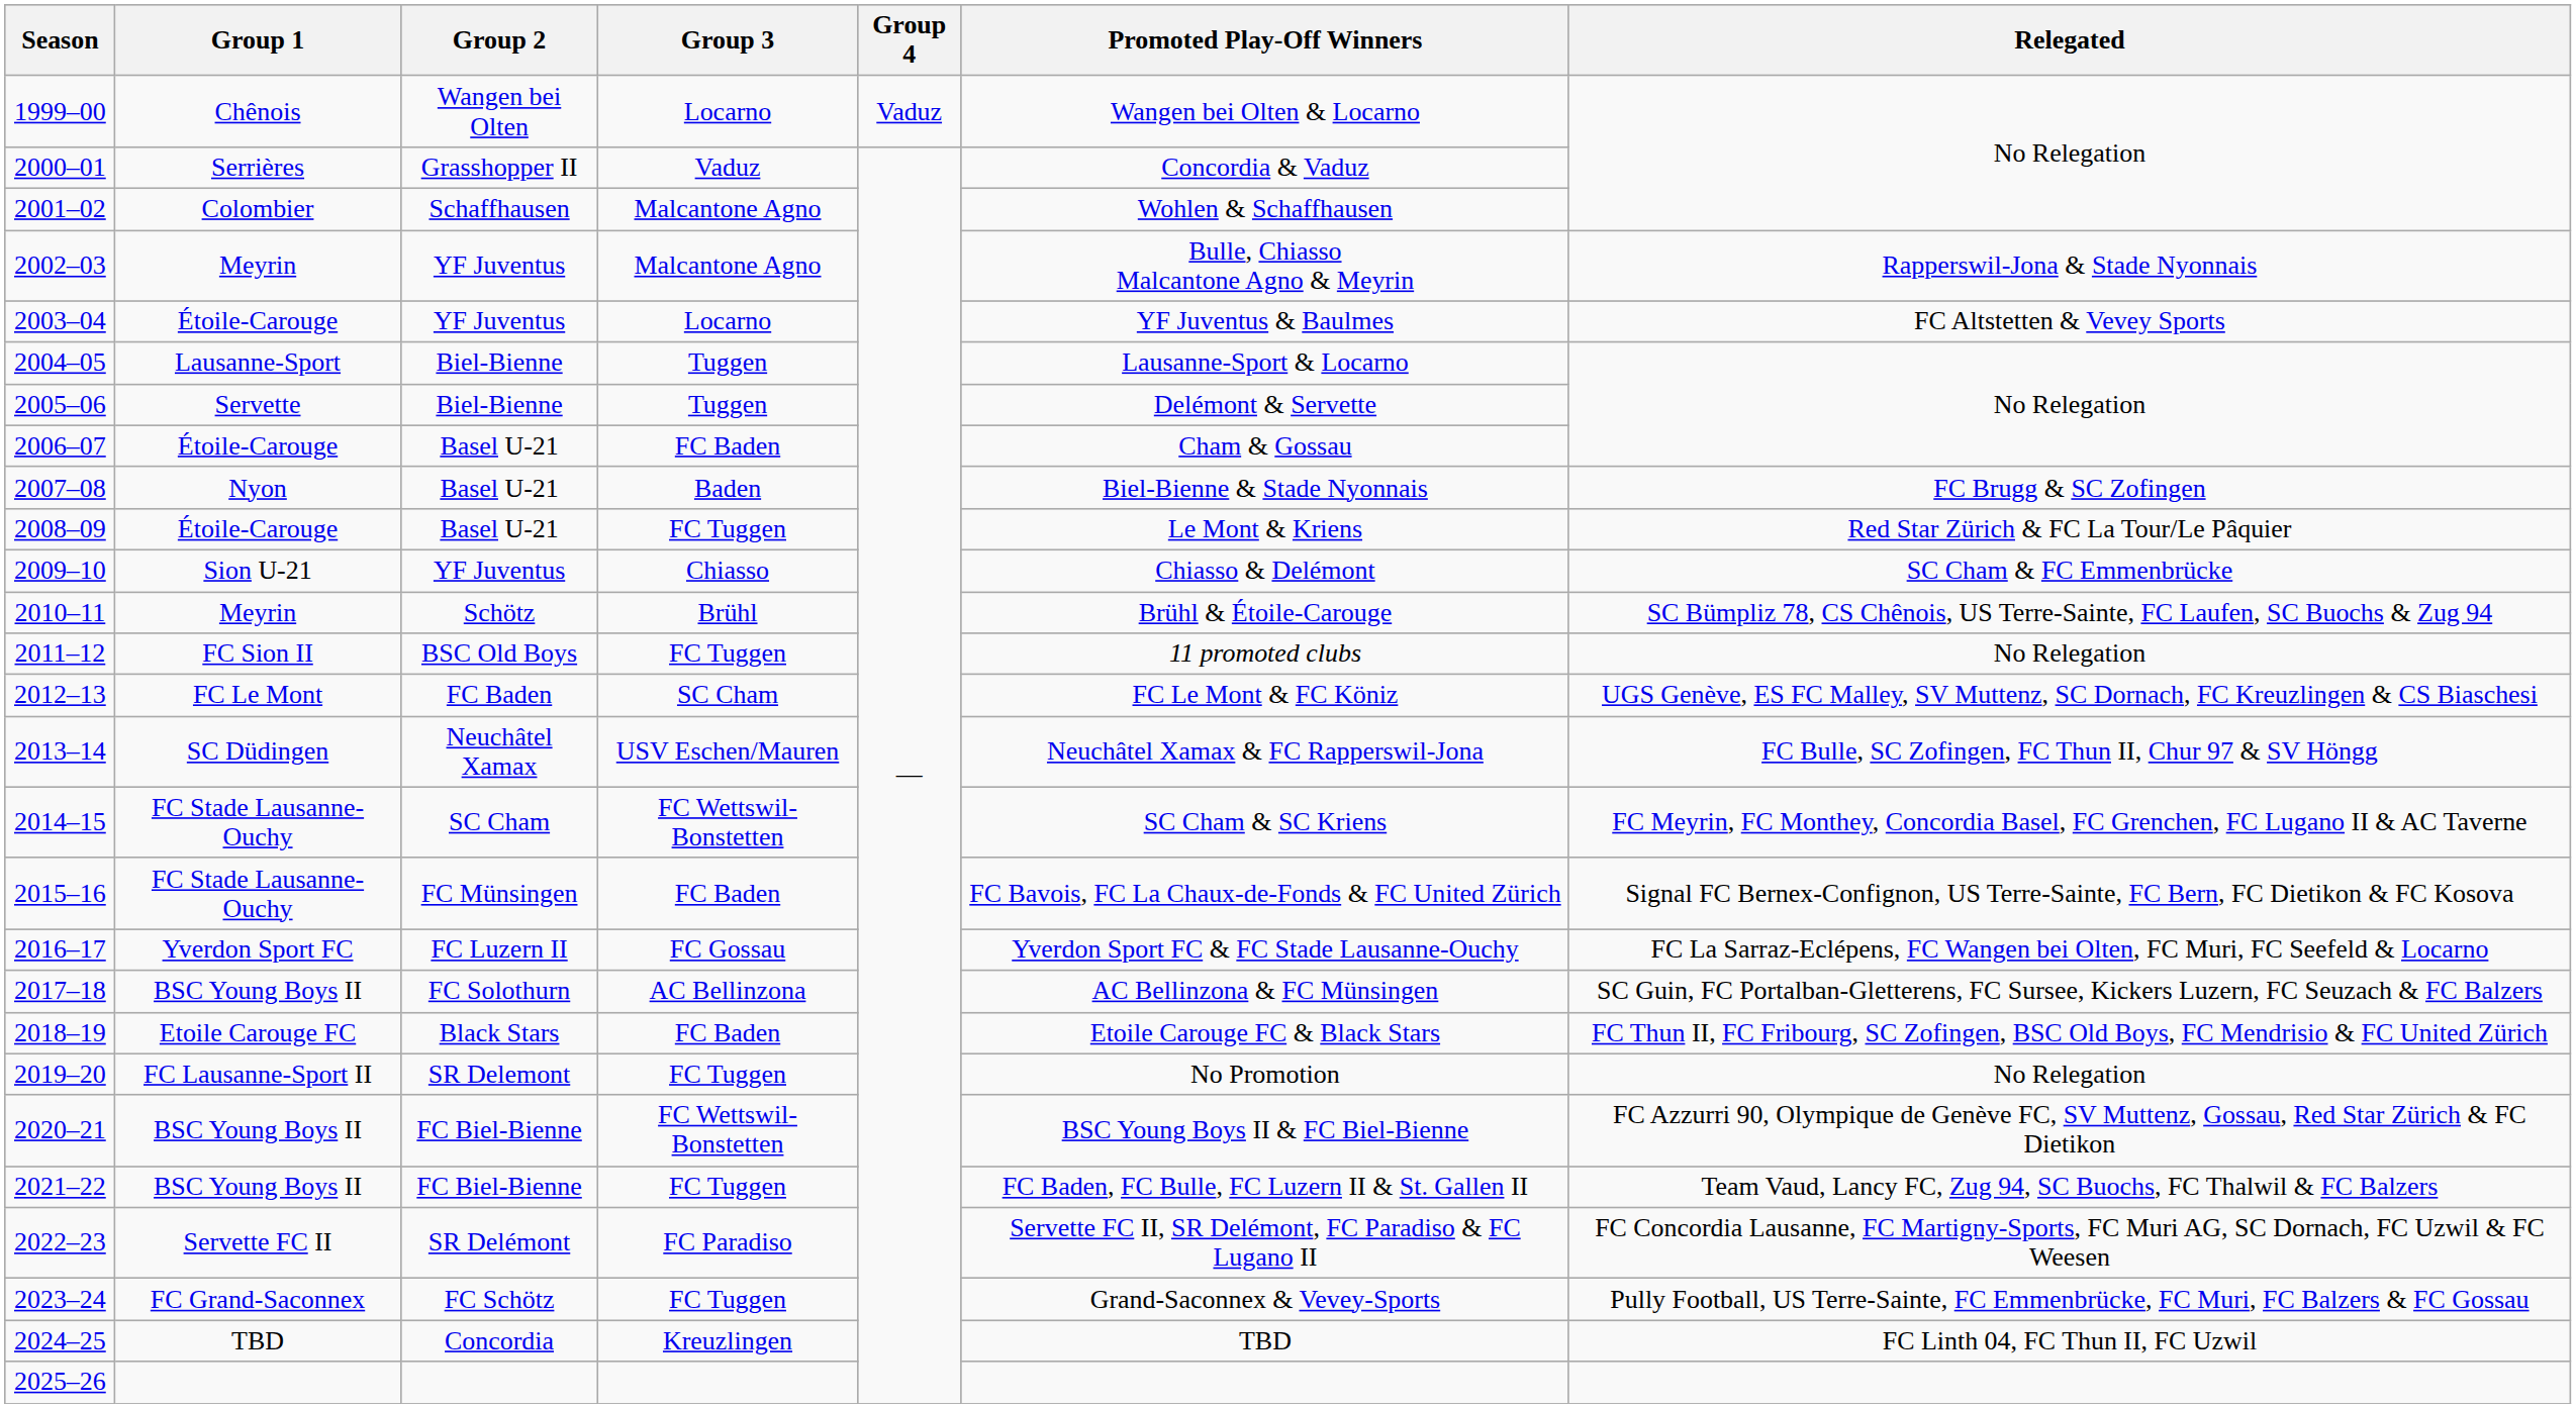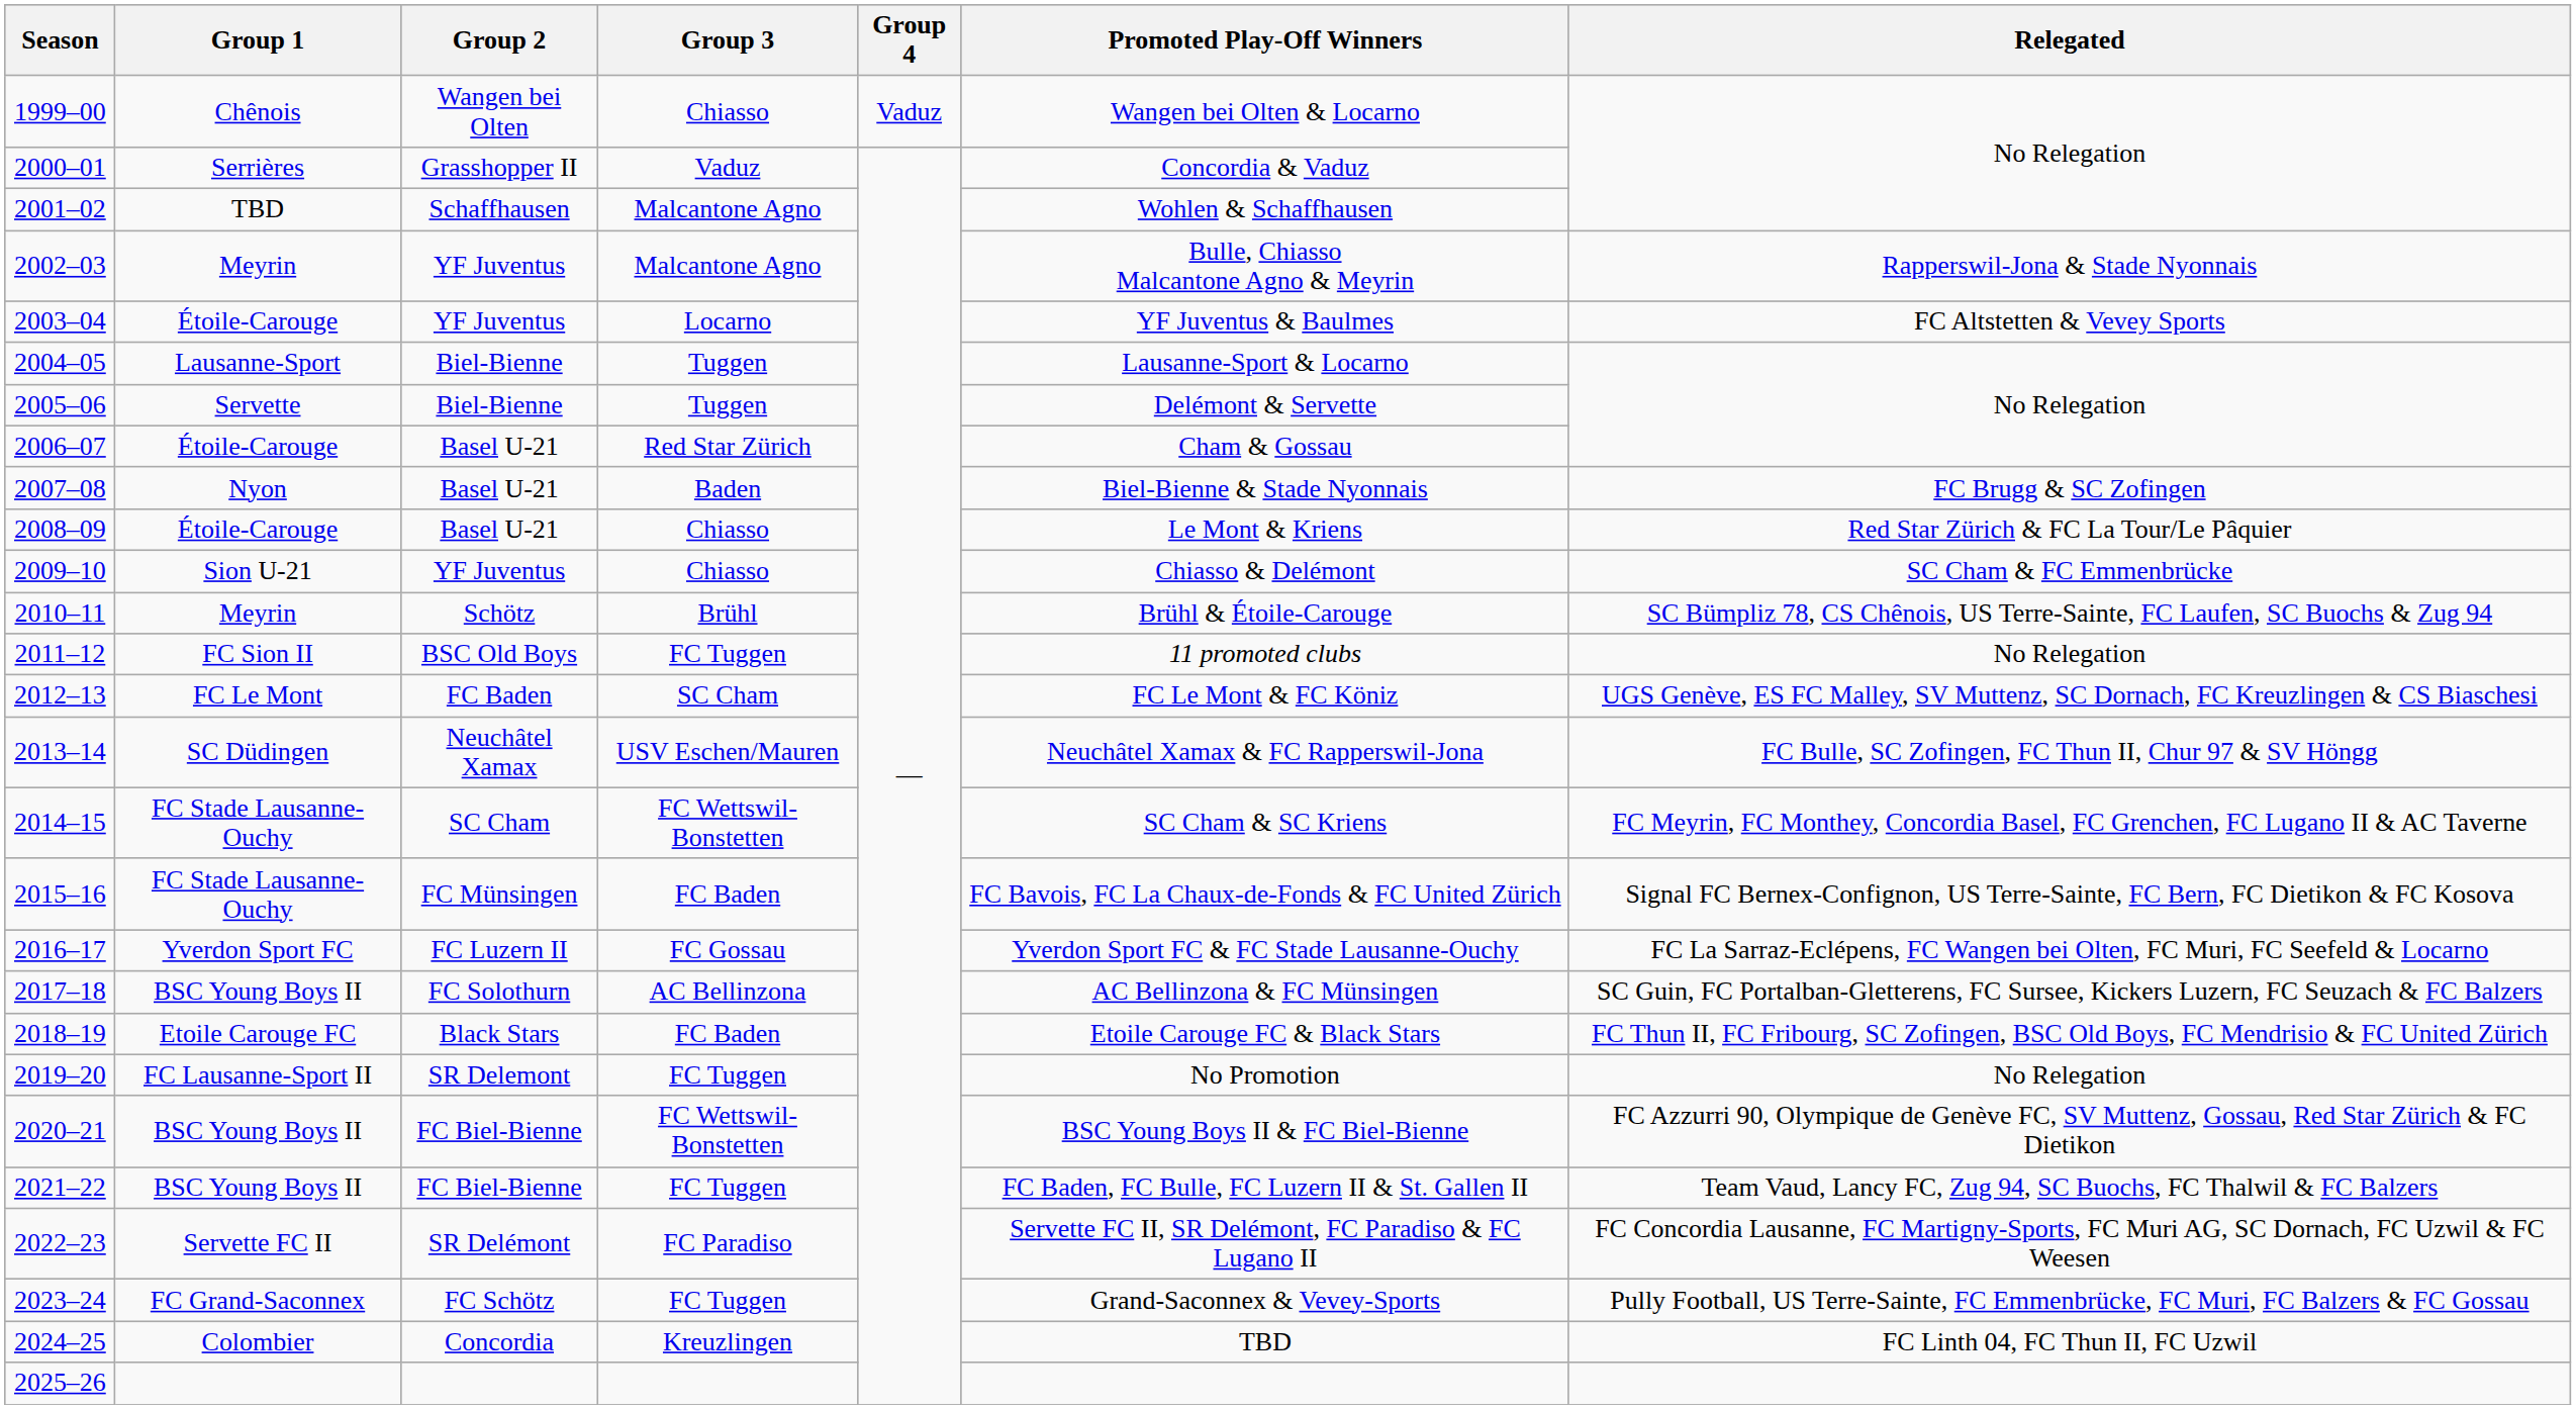1999–00 | Group 3: Locarno -> Chiasso
2001–02 | Group 1: Colombier -> TBD
2006–07 | Group 3: FC Baden -> Red Star Zürich
2008–09 | Group 3: FC Tuggen -> Chiasso
2024–25 | Group 1: TBD -> Colombier
